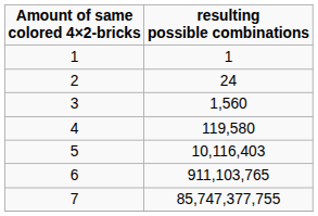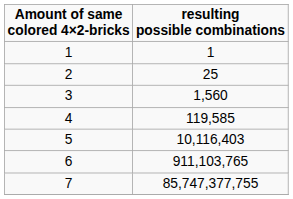2 | resulting possible combinations: 24 -> 25
4 | resulting possible combinations: 119,580 -> 119,585
